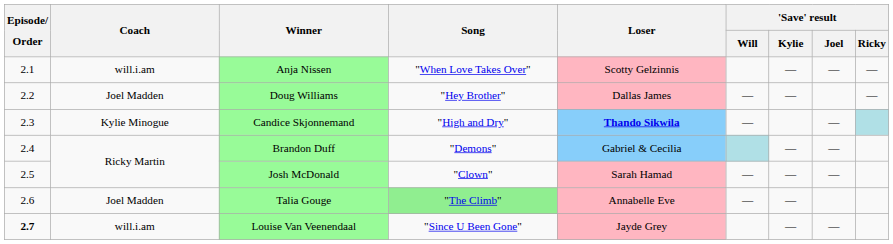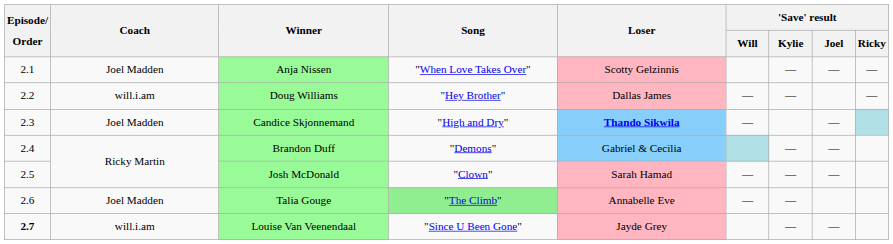Anja Nissen | Coach: will.i.am -> Joel Madden
Doug Williams | Coach: Joel Madden -> will.i.am
Candice Skjonnemand | Coach: Kylie Minogue -> Joel Madden
